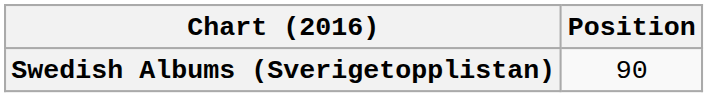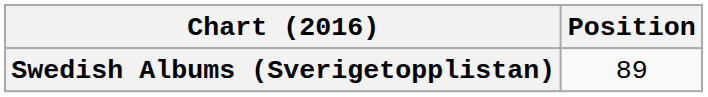Swedish Albums (Sverigetopplistan) | Position: 90 -> 89
